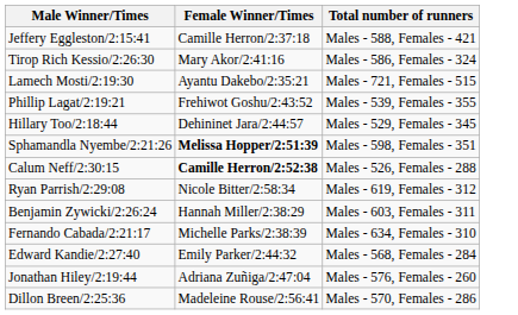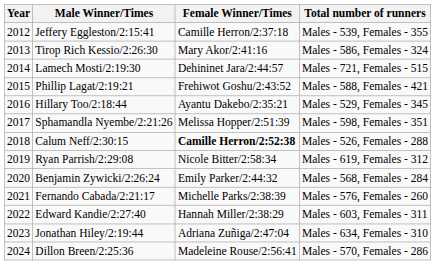+ column: Year | 2012 | 2013 | 2014 | 2015 | 2016 | 2017 | 2018 | 2019 | 2020 | 2021 | 2022 | 2023 | 2024
Jeffery Eggleston/2:15:41 | Total number of runners: Males - 588, Females - 421 -> Males - 539, Females - 355
Lamech Mosti/2:19:30 | Female Winner/Times: Ayantu Dakebo/2:35:21 -> Dehininet Jara/2:44:57
Phillip Lagat/2:19:21 | Total number of runners: Males - 539, Females - 355 -> Males - 588, Females - 421
Hillary Too/2:18:44 | Female Winner/Times: Dehininet Jara/2:44:57 -> Ayantu Dakebo/2:35:21
Sphamandla Nyembe/2:21:26 | Female Winner/Times: bold -> normal
Benjamin Zywicki/2:26:24 | Female Winner/Times: Hannah Miller/2:38:29 -> Emily Parker/2:44:32
Benjamin Zywicki/2:26:24 | Total number of runners: Males - 603, Females - 311 -> Males - 568, Females - 284
Fernando Cabada/2:21:17 | Total number of runners: Males - 634, Females - 310 -> Males - 576, Females - 260
Edward Kandie/2:27:40 | Female Winner/Times: Emily Parker/2:44:32 -> Hannah Miller/2:38:29
Edward Kandie/2:27:40 | Total number of runners: Males - 568, Females - 284 -> Males - 603, Females - 311
Jonathan Hiley/2:19:44 | Total number of runners: Males - 576, Females - 260 -> Males - 634, Females - 310
